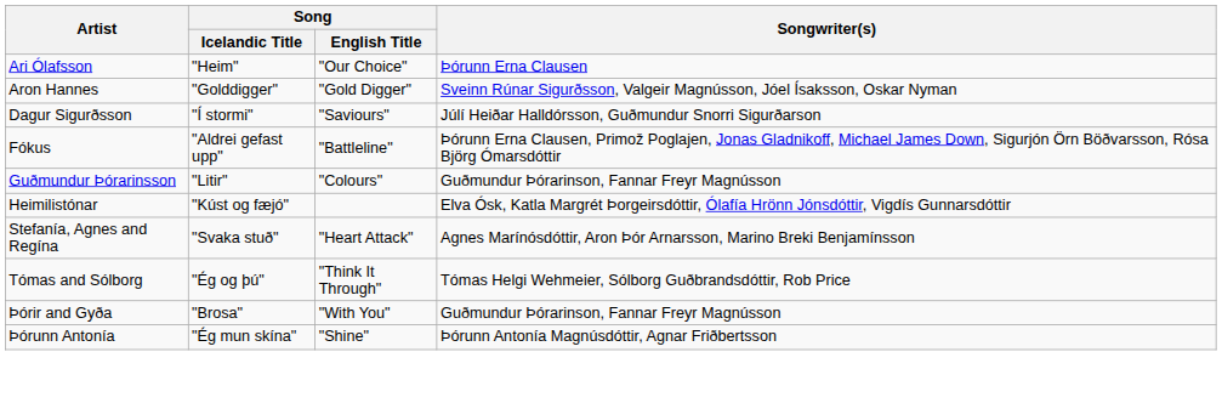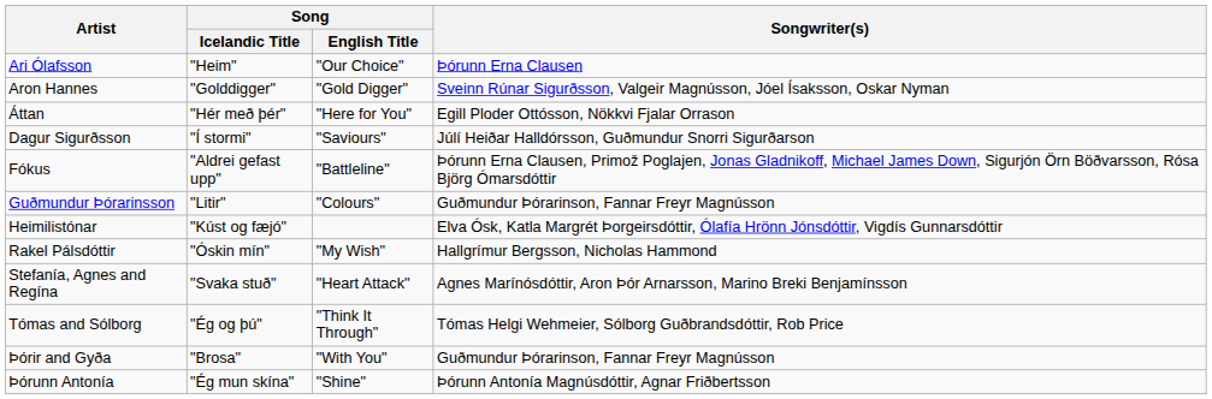+ row: Áttan | "Hér með þér" | "Here for You" | Egill Ploder Ottósson, Nökkvi Fjalar Orrason
+ row: Rakel Pálsdóttir | "Óskin mín" | "My Wish" | Hallgrímur Bergsson, Nicholas Hammond
